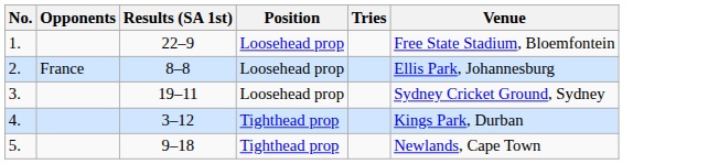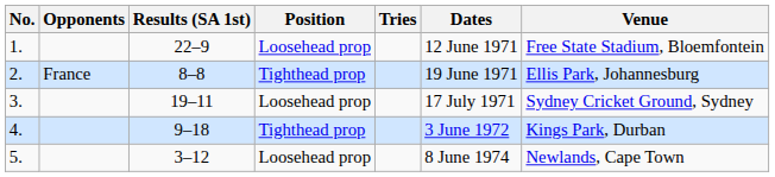+ column: Dates | 12 June 1971 | 19 June 1971 | 17 July 1971 | 3 June 1972 | 8 June 1974
2. | Position: Loosehead prop -> Tighthead prop
4. | Results (SA 1st): 3–12 -> 9–18
5. | Results (SA 1st): 9–18 -> 3–12
5. | Position: Tighthead prop -> Loosehead prop
